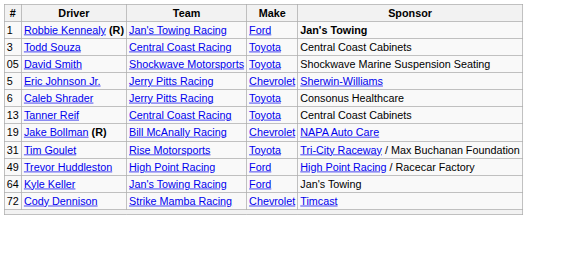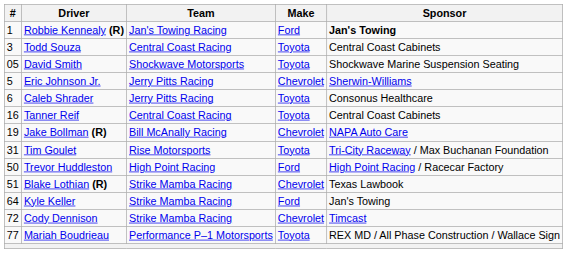Tanner Reif | #: 13 -> 16
Trevor Huddleston | #: 49 -> 50
+ row: 51 | Blake Lothian (R) | Strike Mamba Racing | Chevrolet | Texas Lawbook
Kyle Keller | Team: Jan's Towing Racing -> Strike Mamba Racing
+ row: 77 | Mariah Boudrieau | Performance P–1 Motorsports | Toyota | REX MD / All Phase Construction / Wallace Sign
